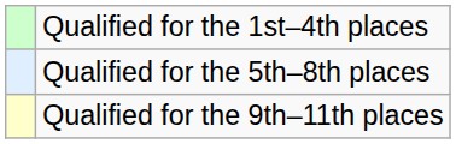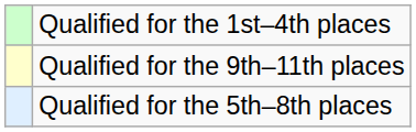rows swapped: Qualified for the 5th–8th places <-> Qualified for the 9th–11th places
